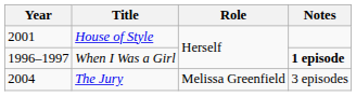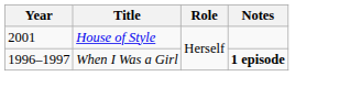- row: 2004 | The Jury | Melissa Greenfield | 3 episodes
